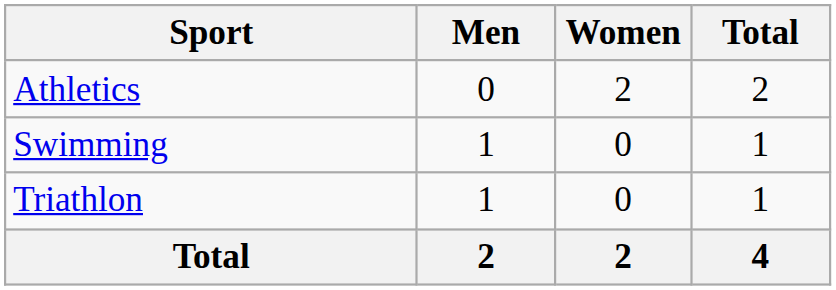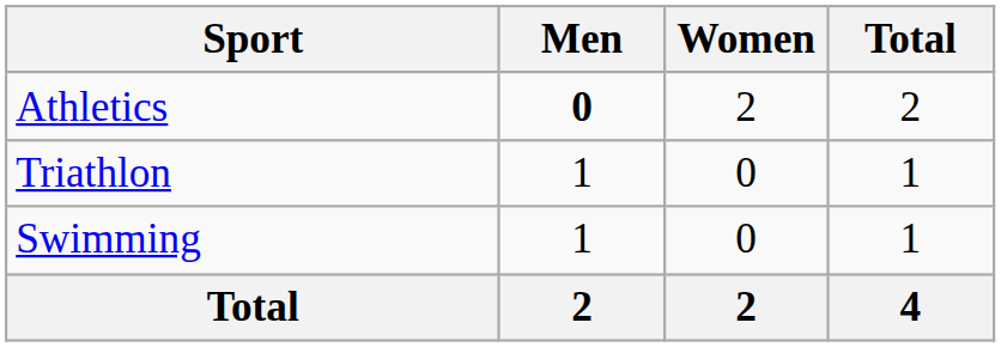Athletics | Men: normal -> bold
rows swapped: Swimming <-> Triathlon
